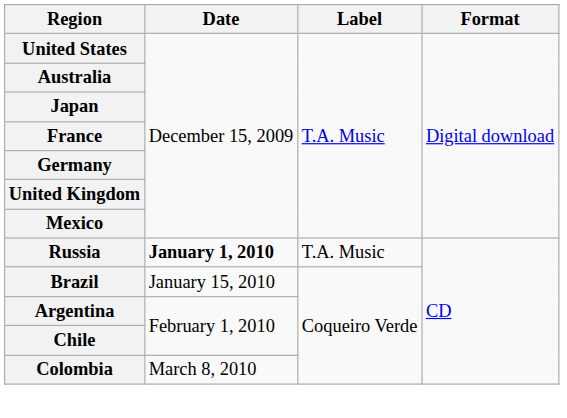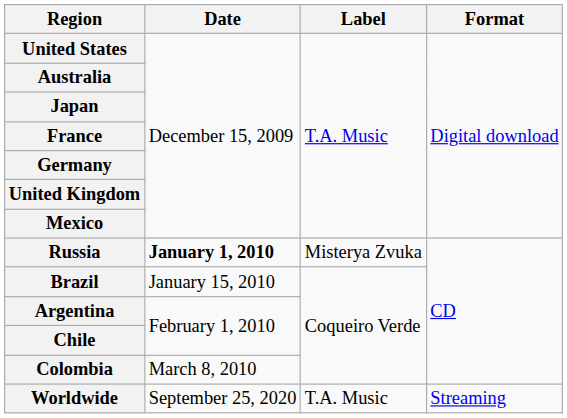Russia | Label: T.A. Music -> Misterya Zvuka
+ row: Worldwide | September 25, 2020 | T.A. Music | Streaming
